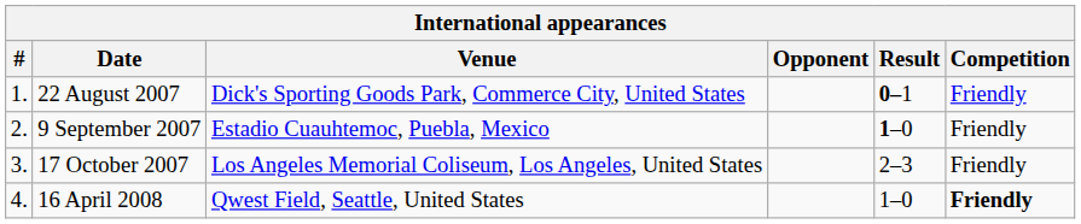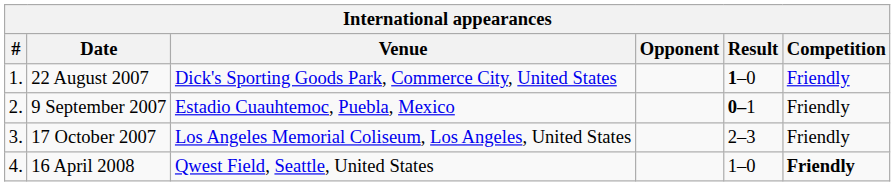22 August 2007 | Result: 0–1 -> 1–0
9 September 2007 | Result: 1–0 -> 0–1
